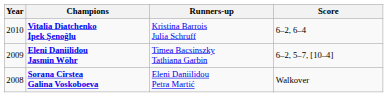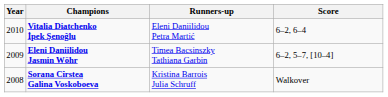Vitalia Diatchenko İpek Şenoğlu | Runners-up: Kristina Barrois Julia Schruff -> Eleni Daniilidou Petra Martić
Sorana Cîrstea Galina Voskoboeva | Runners-up: Eleni Daniilidou Petra Martić -> Kristina Barrois Julia Schruff
